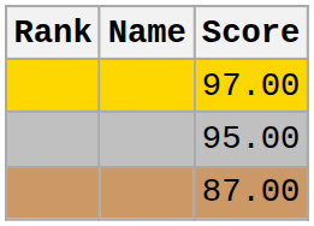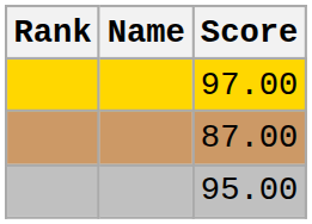rows swapped: 95.00 <-> 87.00
